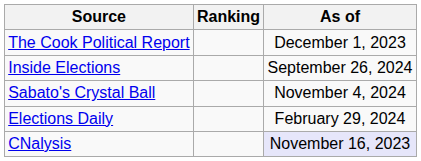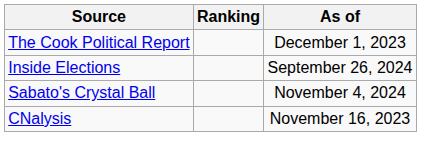- row: Elections Daily | February 29, 2024
CNalysis | As of: lavender background -> no background
